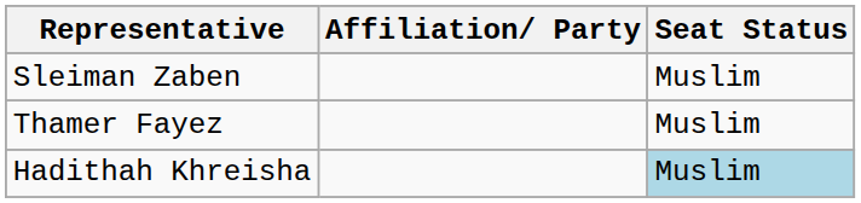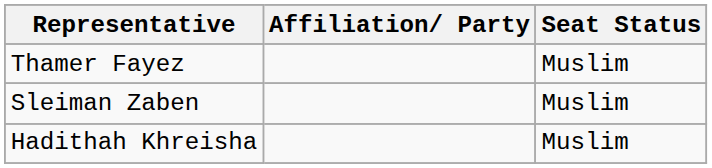rows swapped: Sleiman Zaben <-> Thamer Fayez
Hadithah Khreisha | Seat Status: lightblue background -> no background
